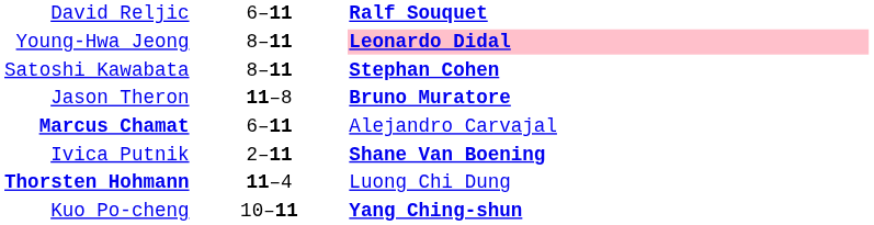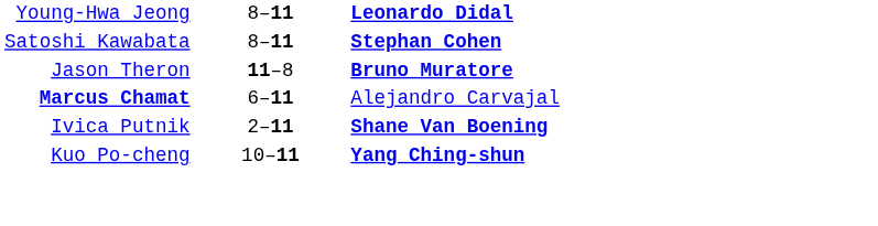- row: David Reljic | 6–11 | Ralf Souquet
Young-Hwa Jeong | column 3: pink background -> no background
- row: Thorsten Hohmann | 11–4 | Luong Chi Dung
